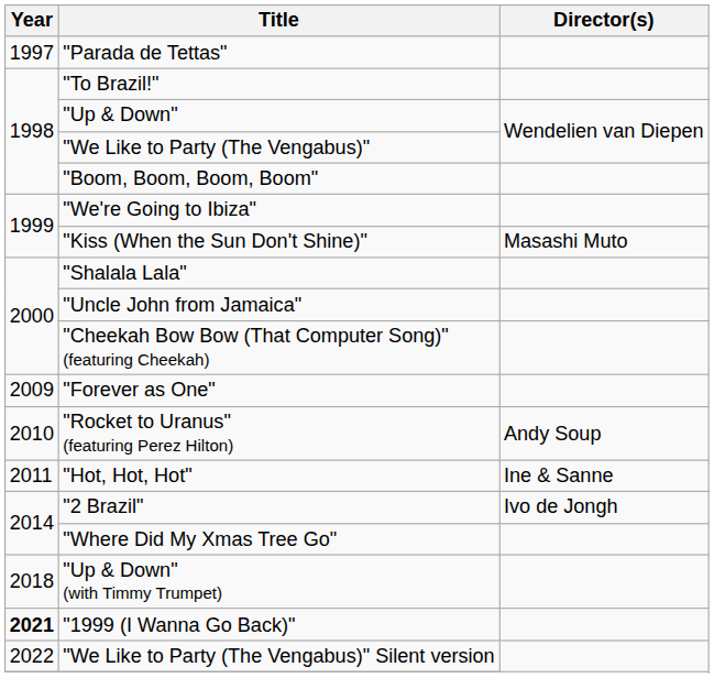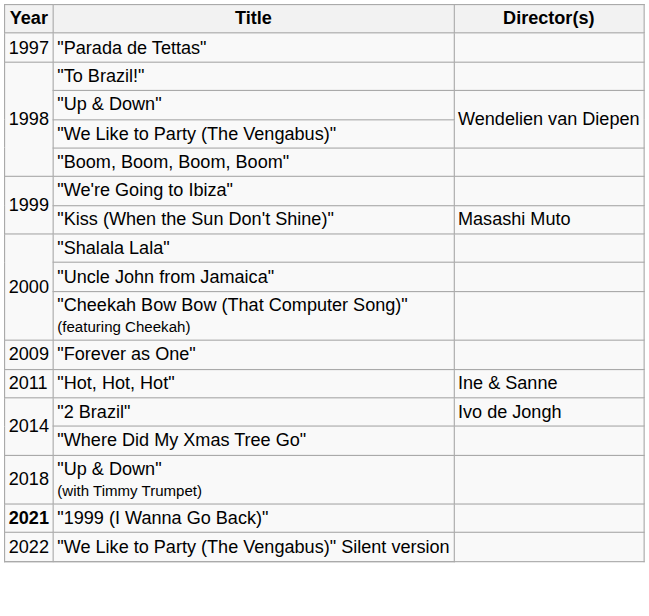- row: 2010 | "Rocket to Uranus" (featuring Perez Hilton) | Andy Soup
